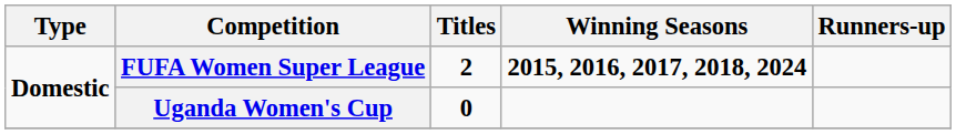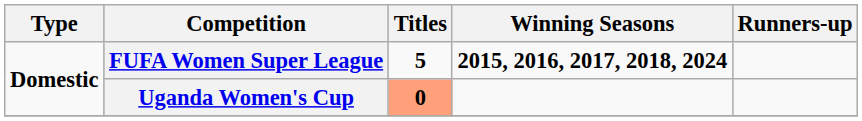FUFA Women Super League | Titles: 2 -> 5
Uganda Women's Cup | Titles: no background -> lightsalmon background
